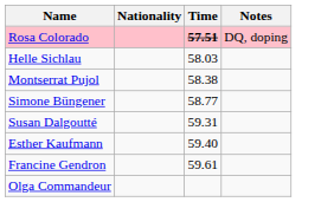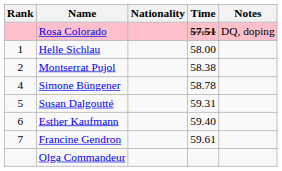+ column: Rank | 1 | 2 | 4 | 5 | 6 | 7
Helle Sichlau | Time: 58.03 -> 58.00
Simone Büngener | Time: 58.77 -> 58.78
